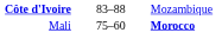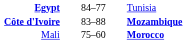+ row: Egypt | 84–77 | Tunisia
Côte d'Ivoire | column 3: normal -> bold
